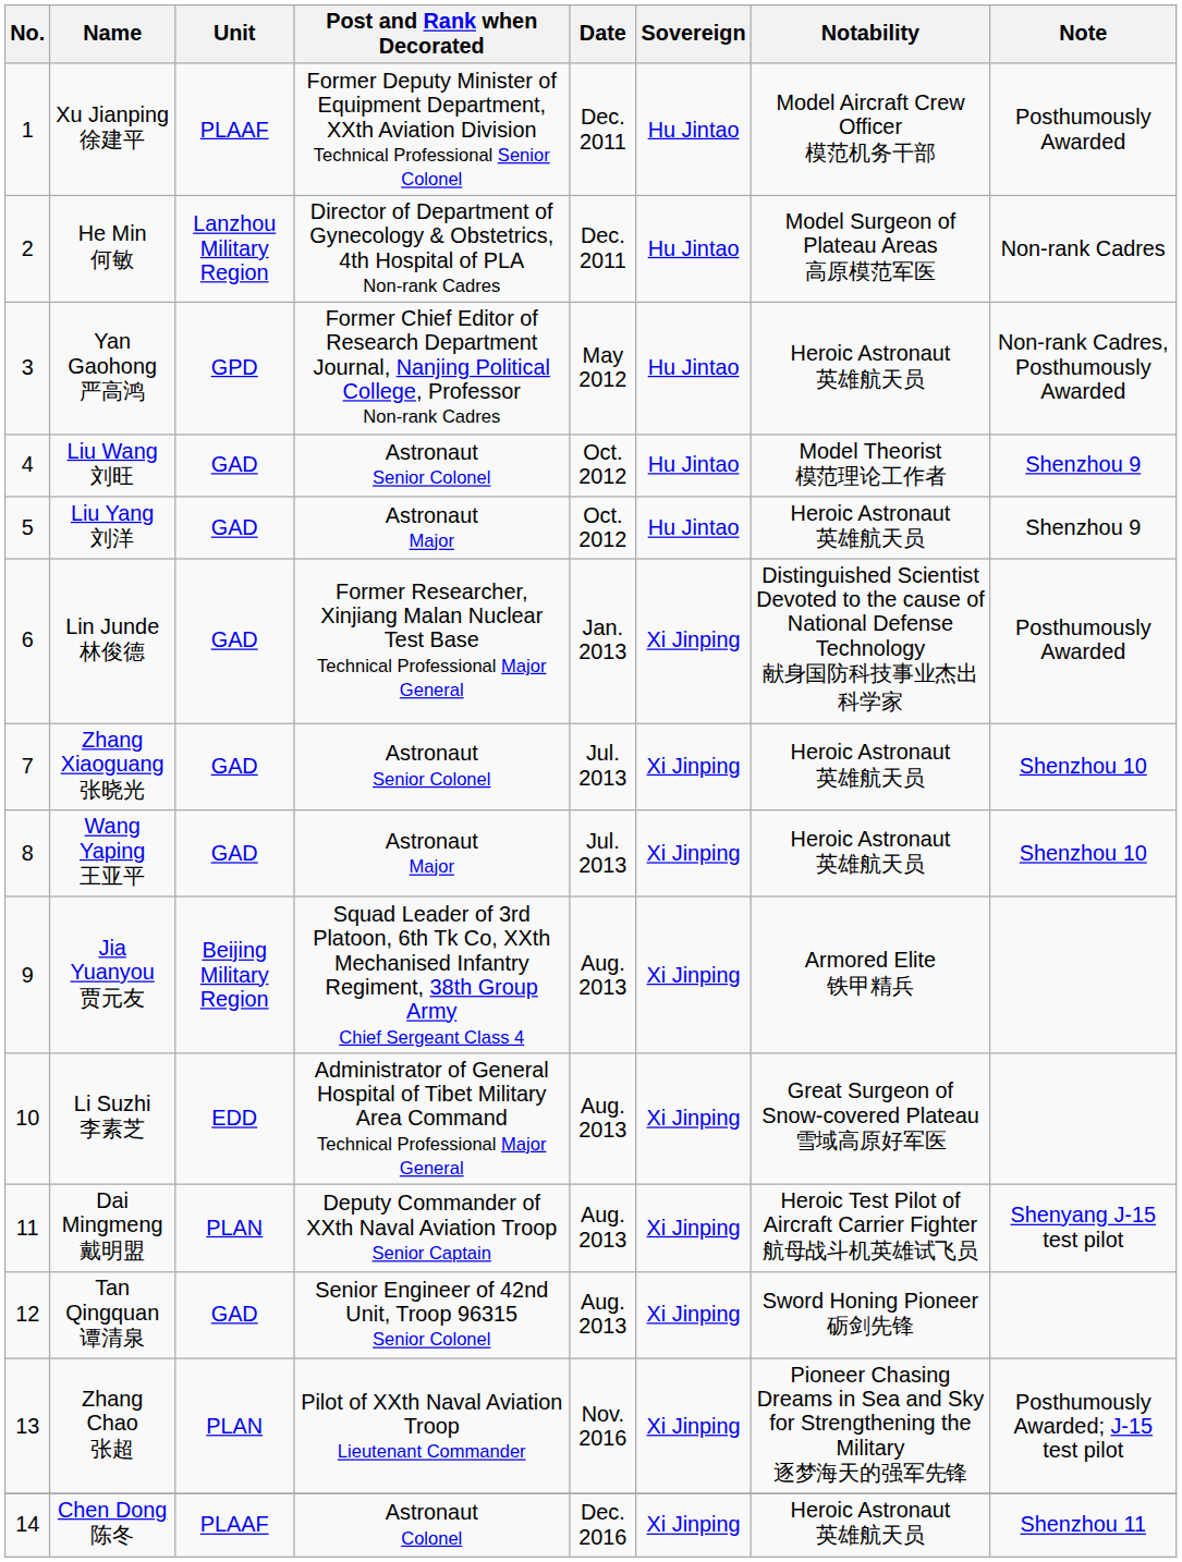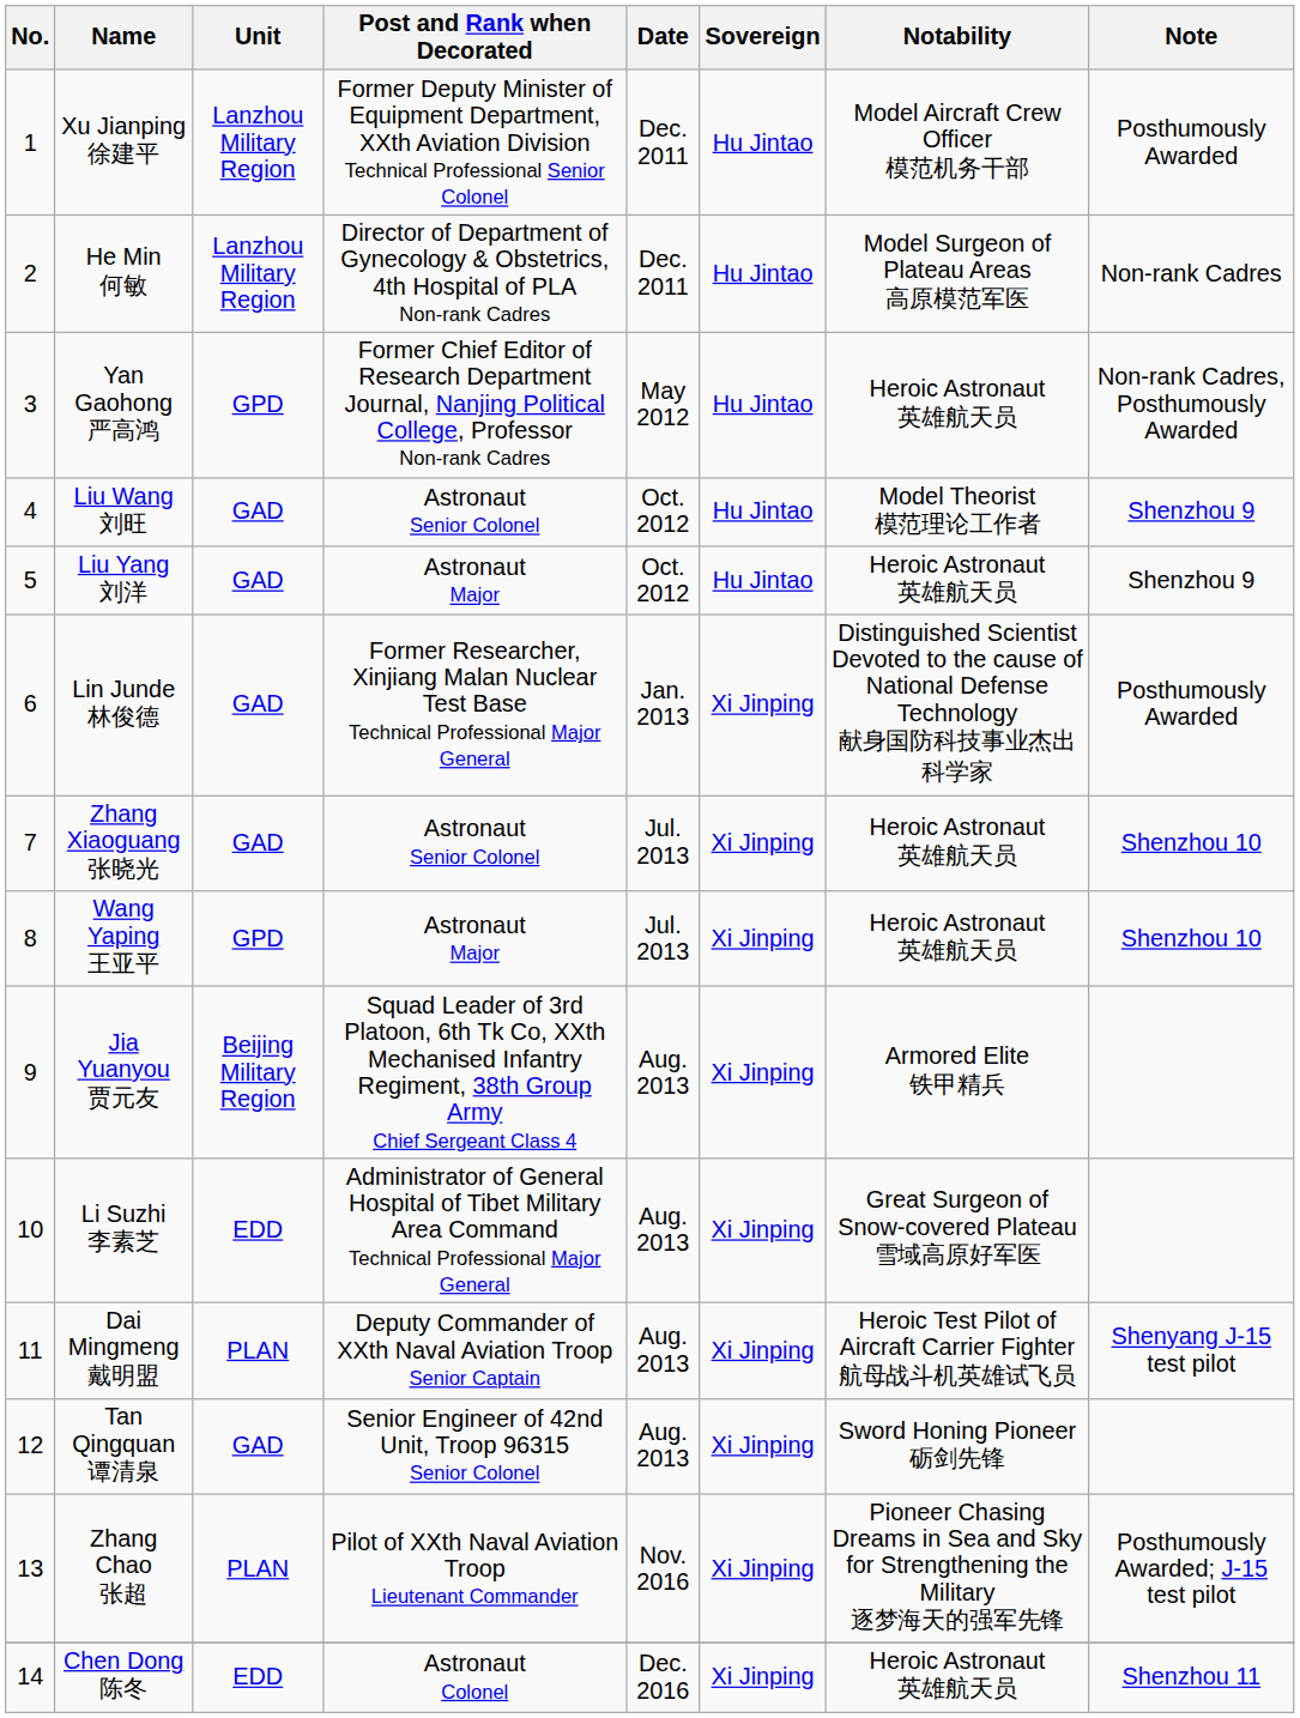Xu Jianping 徐建平 | Unit: PLAAF -> Lanzhou Military Region
Wang Yaping 王亚平 | Unit: GAD -> GPD
Chen Dong 陈冬 | Unit: PLAAF -> EDD
